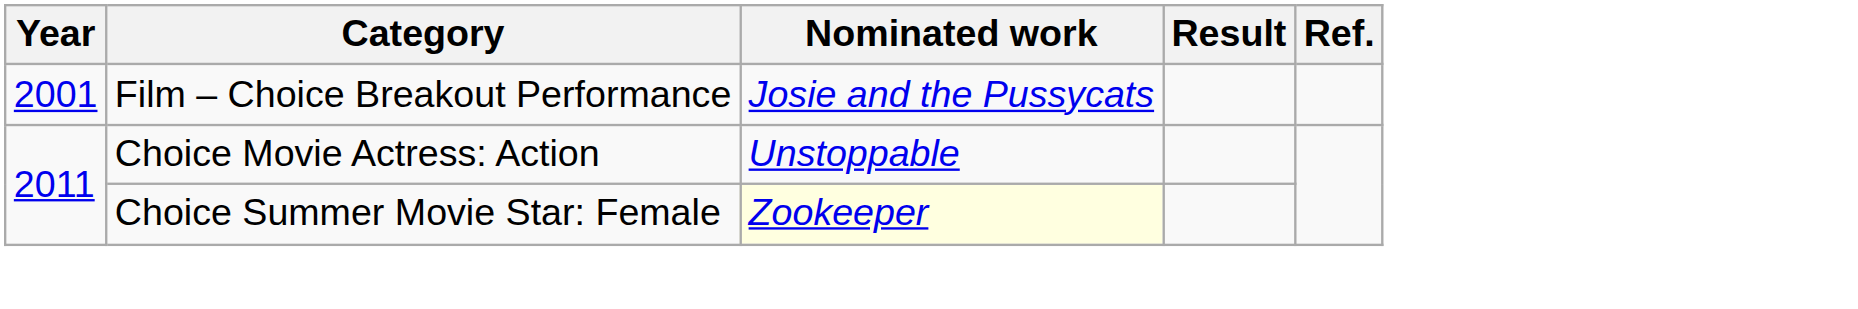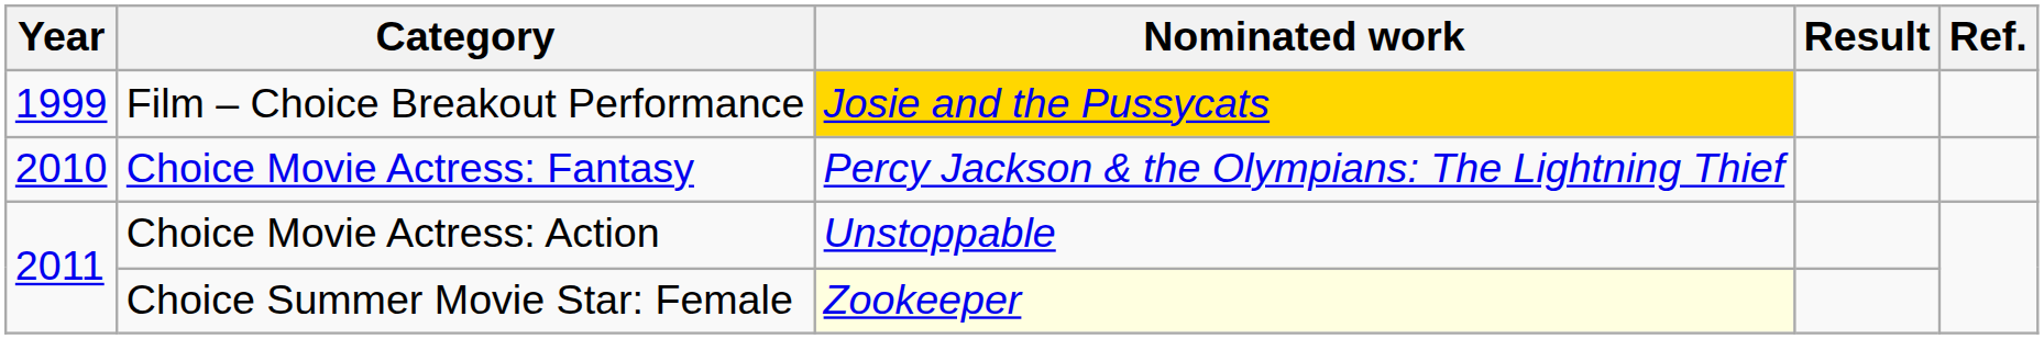Film – Choice Breakout Performance | Year: 2001 -> 1999
Film – Choice Breakout Performance | Nominated work: no background -> gold background
+ row: 2010 | Choice Movie Actress: Fantasy | Percy Jackson & the Olympians: The Lightning Thief
